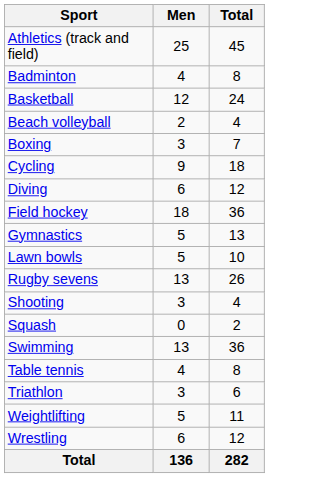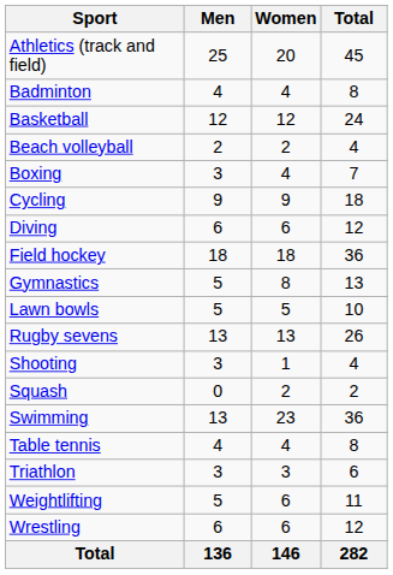+ column: Women | 20 | 4 | 12 | 2 | 4 | 9 | 6 | 18 | 8 | 5 | 13 | 1 | 2 | 23 | 4 | 3 | 6 | 6 | 146
